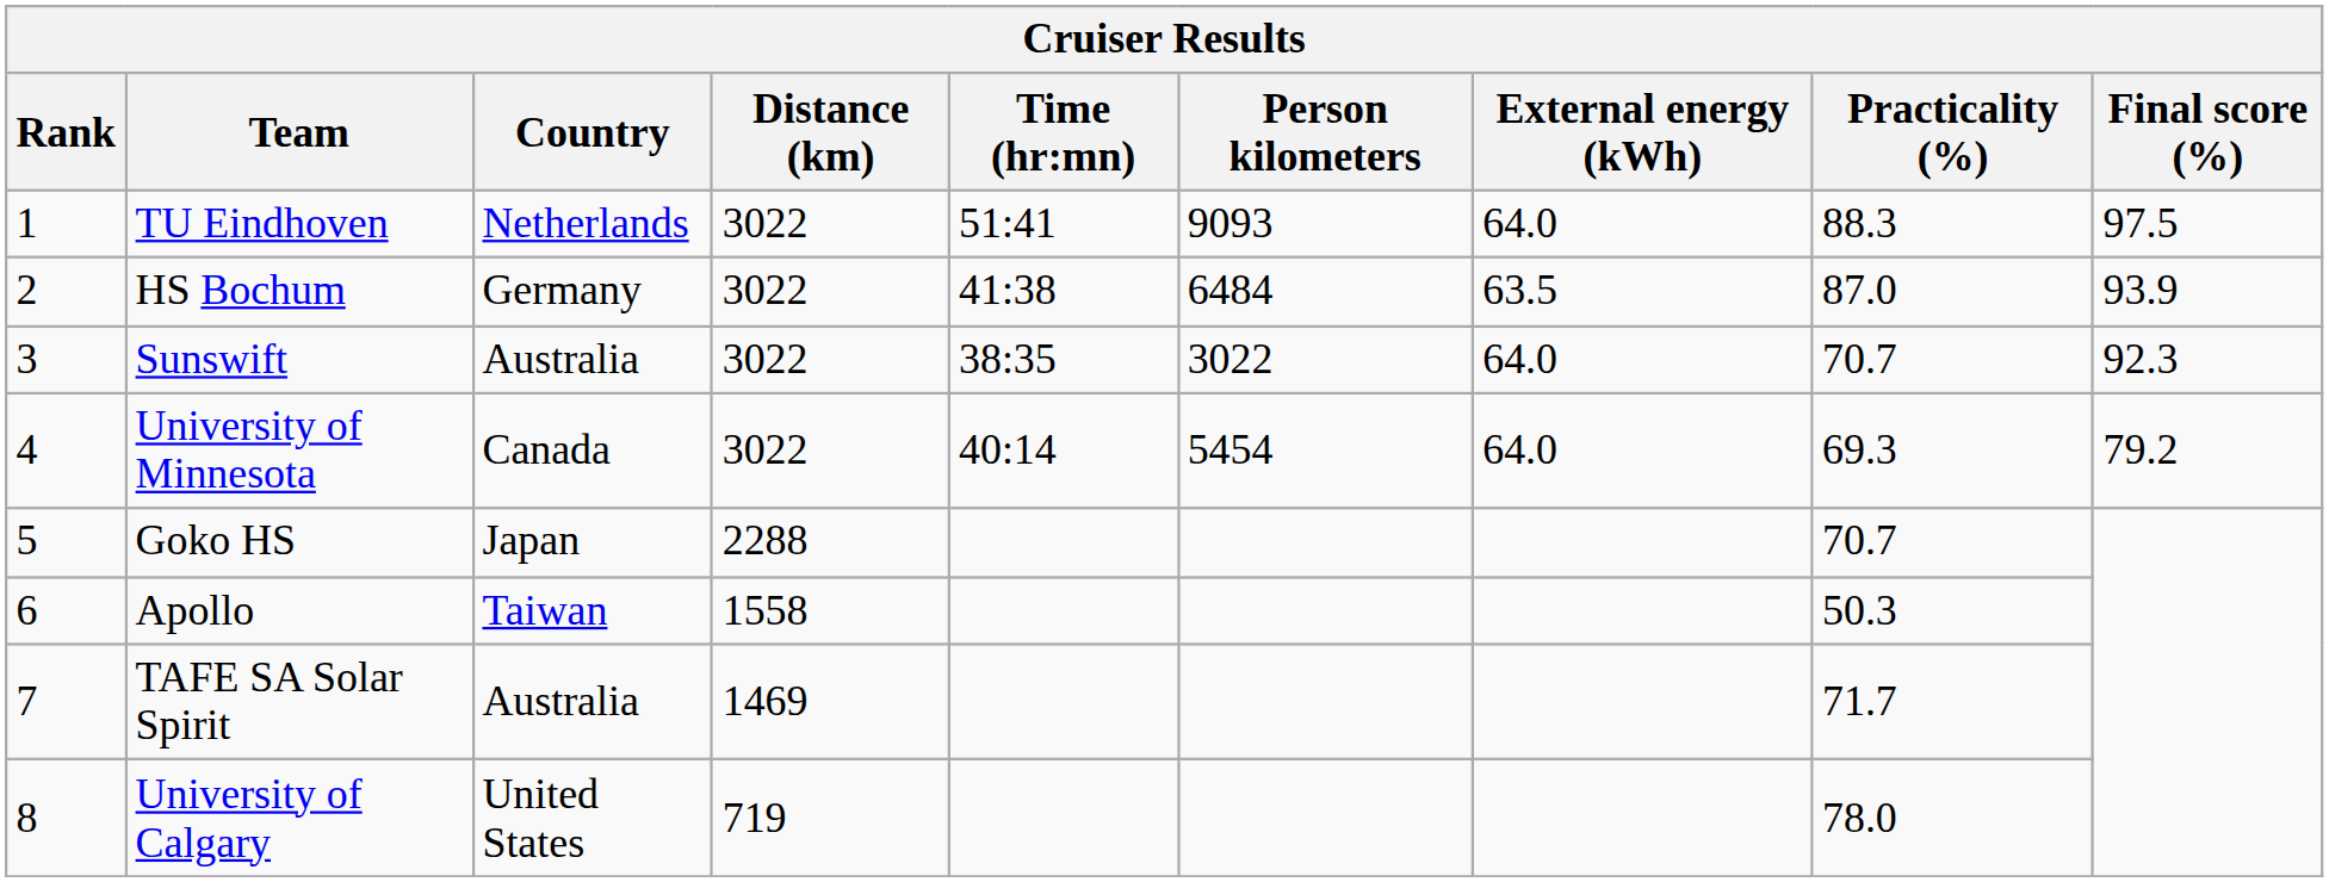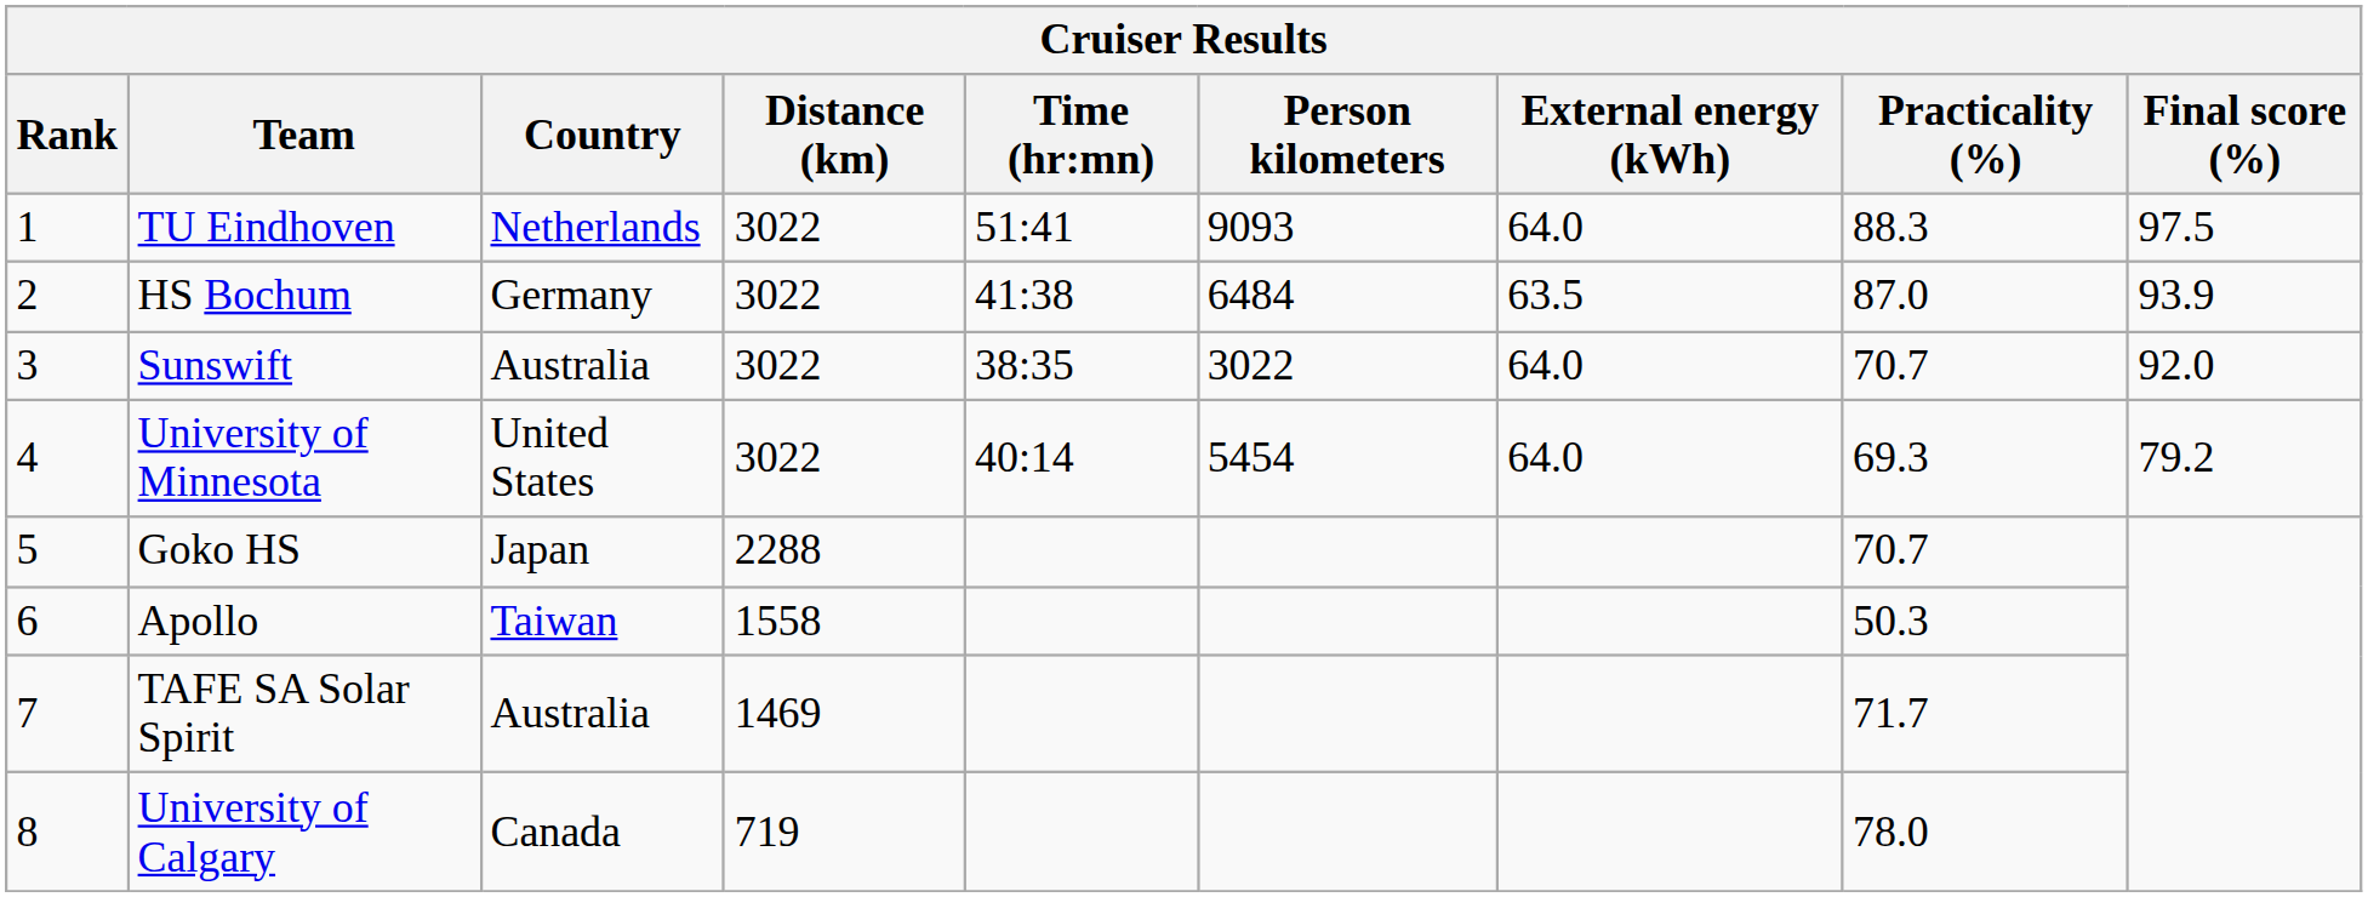Sunswift | Final score (%): 92.3 -> 92.0
University of Minnesota | Country: Canada -> United States
University of Calgary | Country: United States -> Canada
